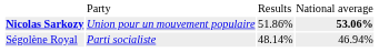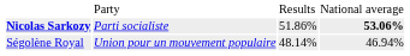Nicolas Sarkozy | column 2: Union pour un mouvement populaire -> Parti socialiste
Ségolène Royal | column 2: Parti socialiste -> Union pour un mouvement populaire
